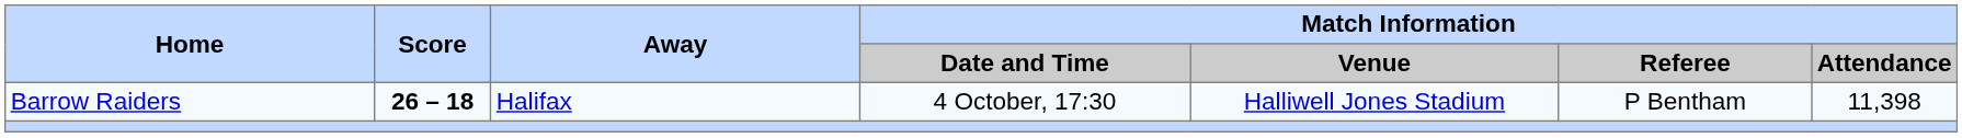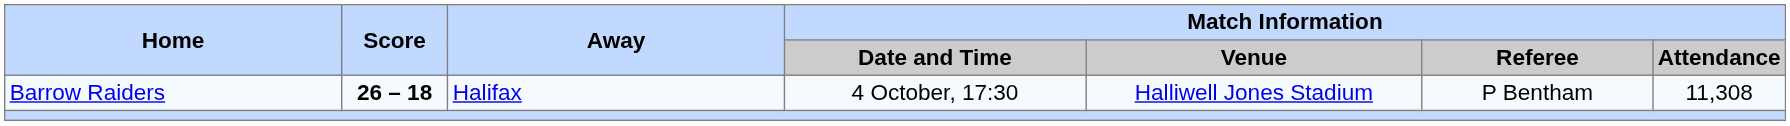Barrow Raiders | Match Information / Attendance: 11,398 -> 11,308
